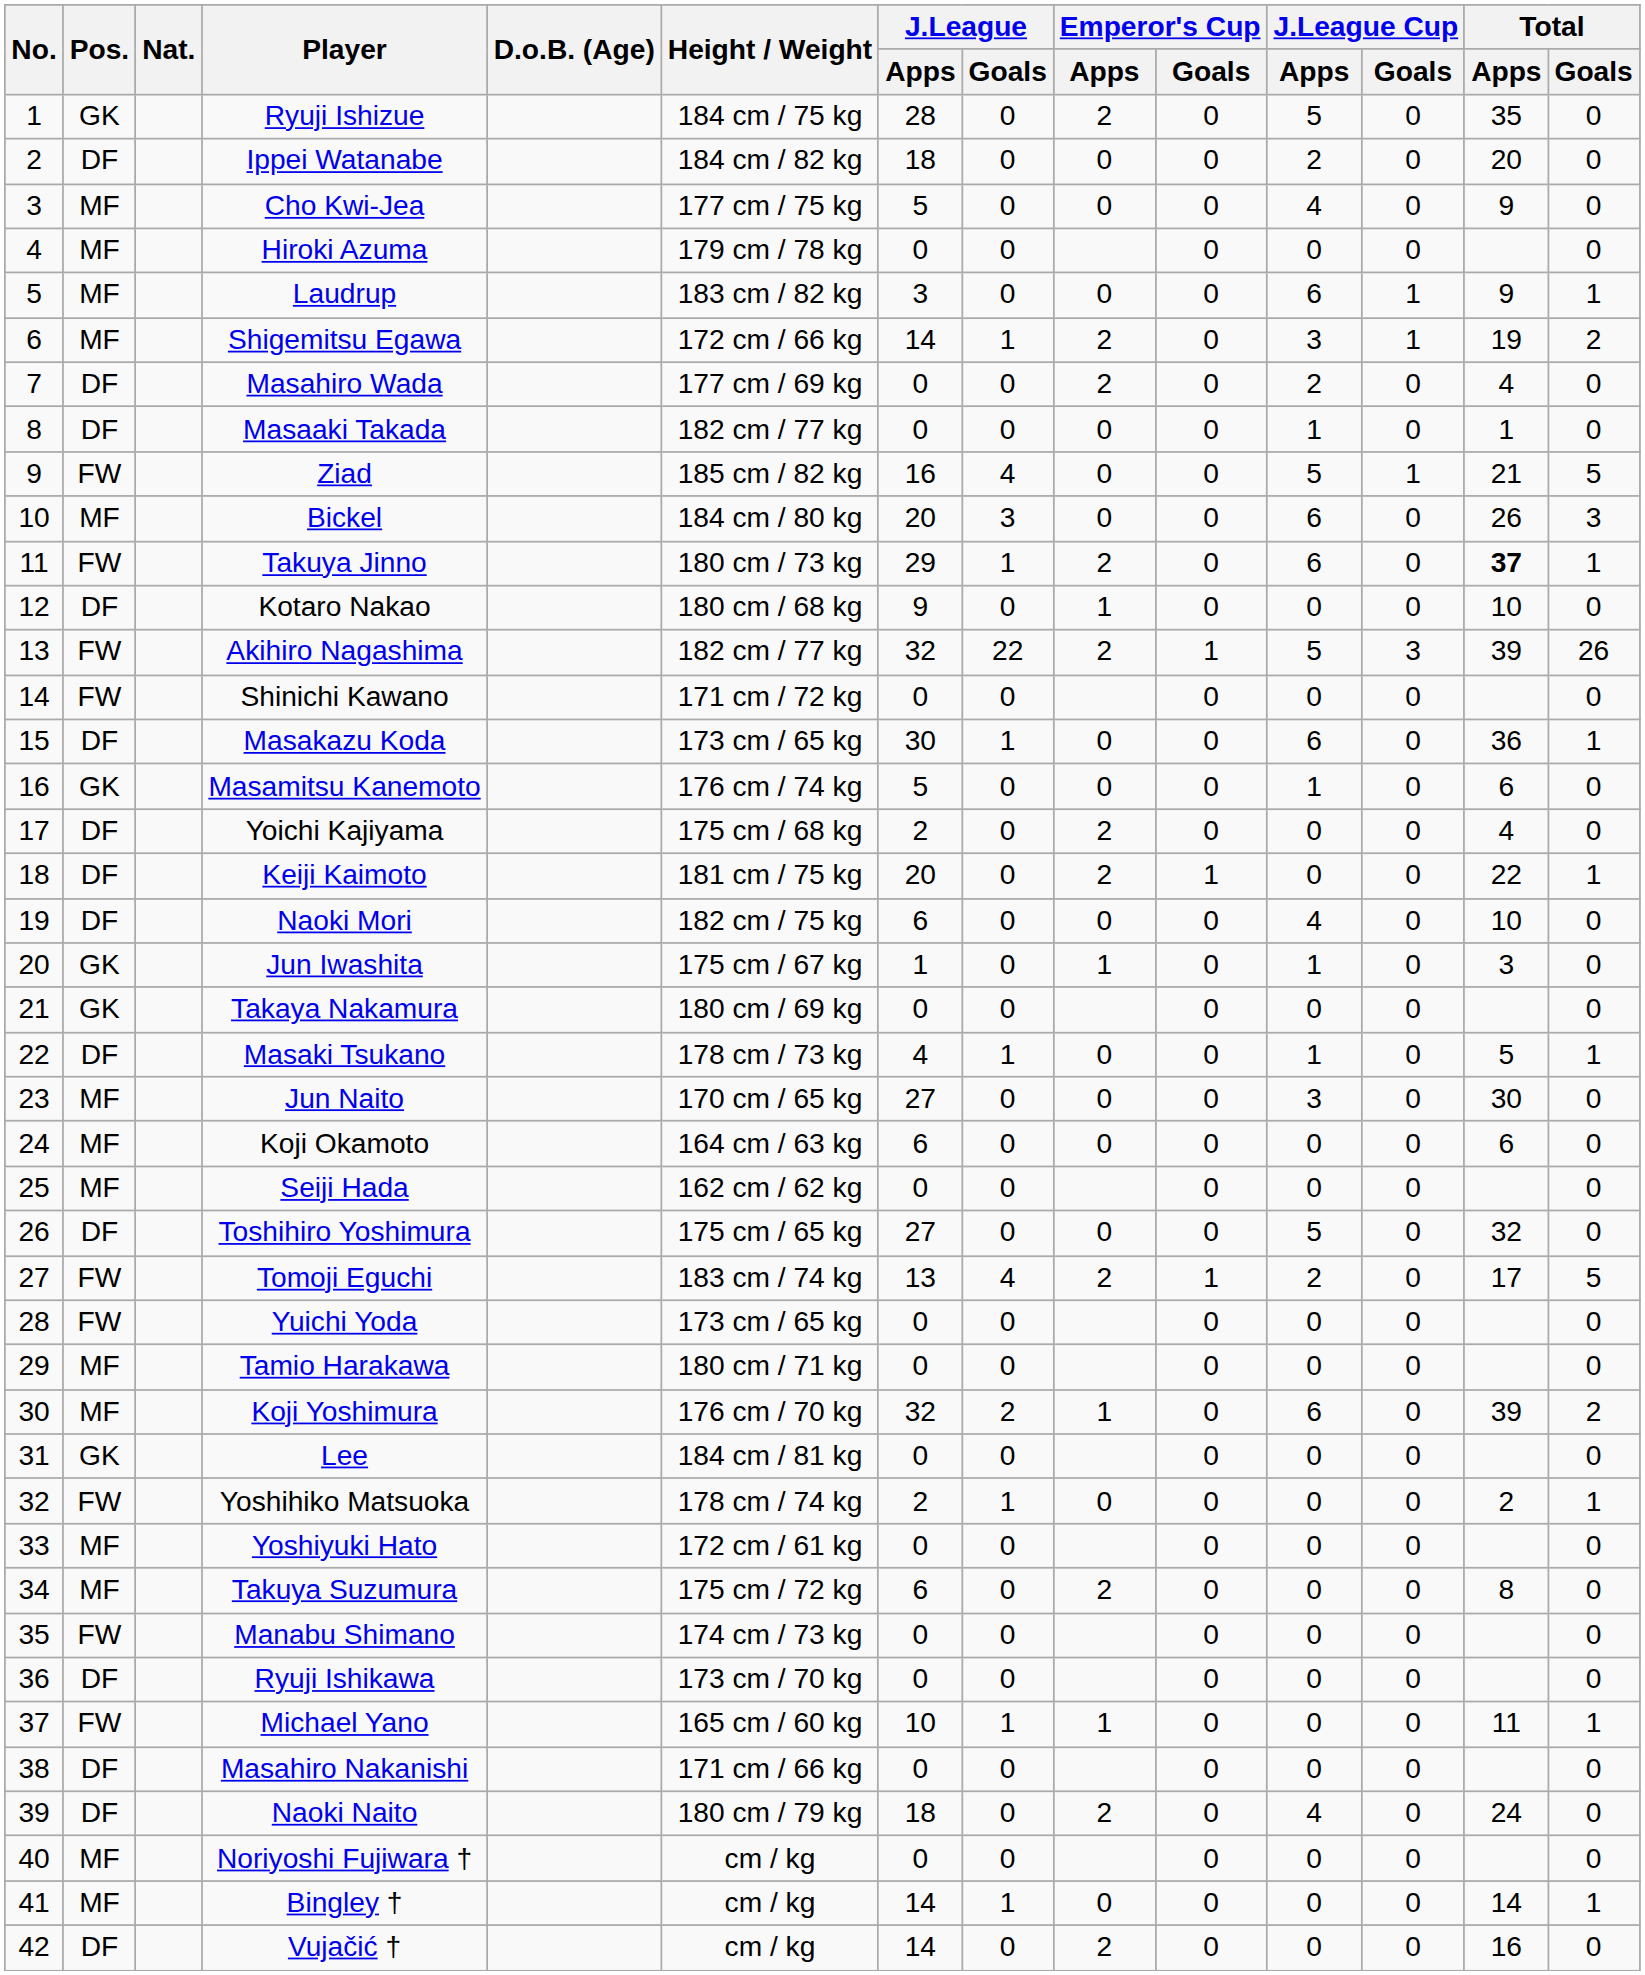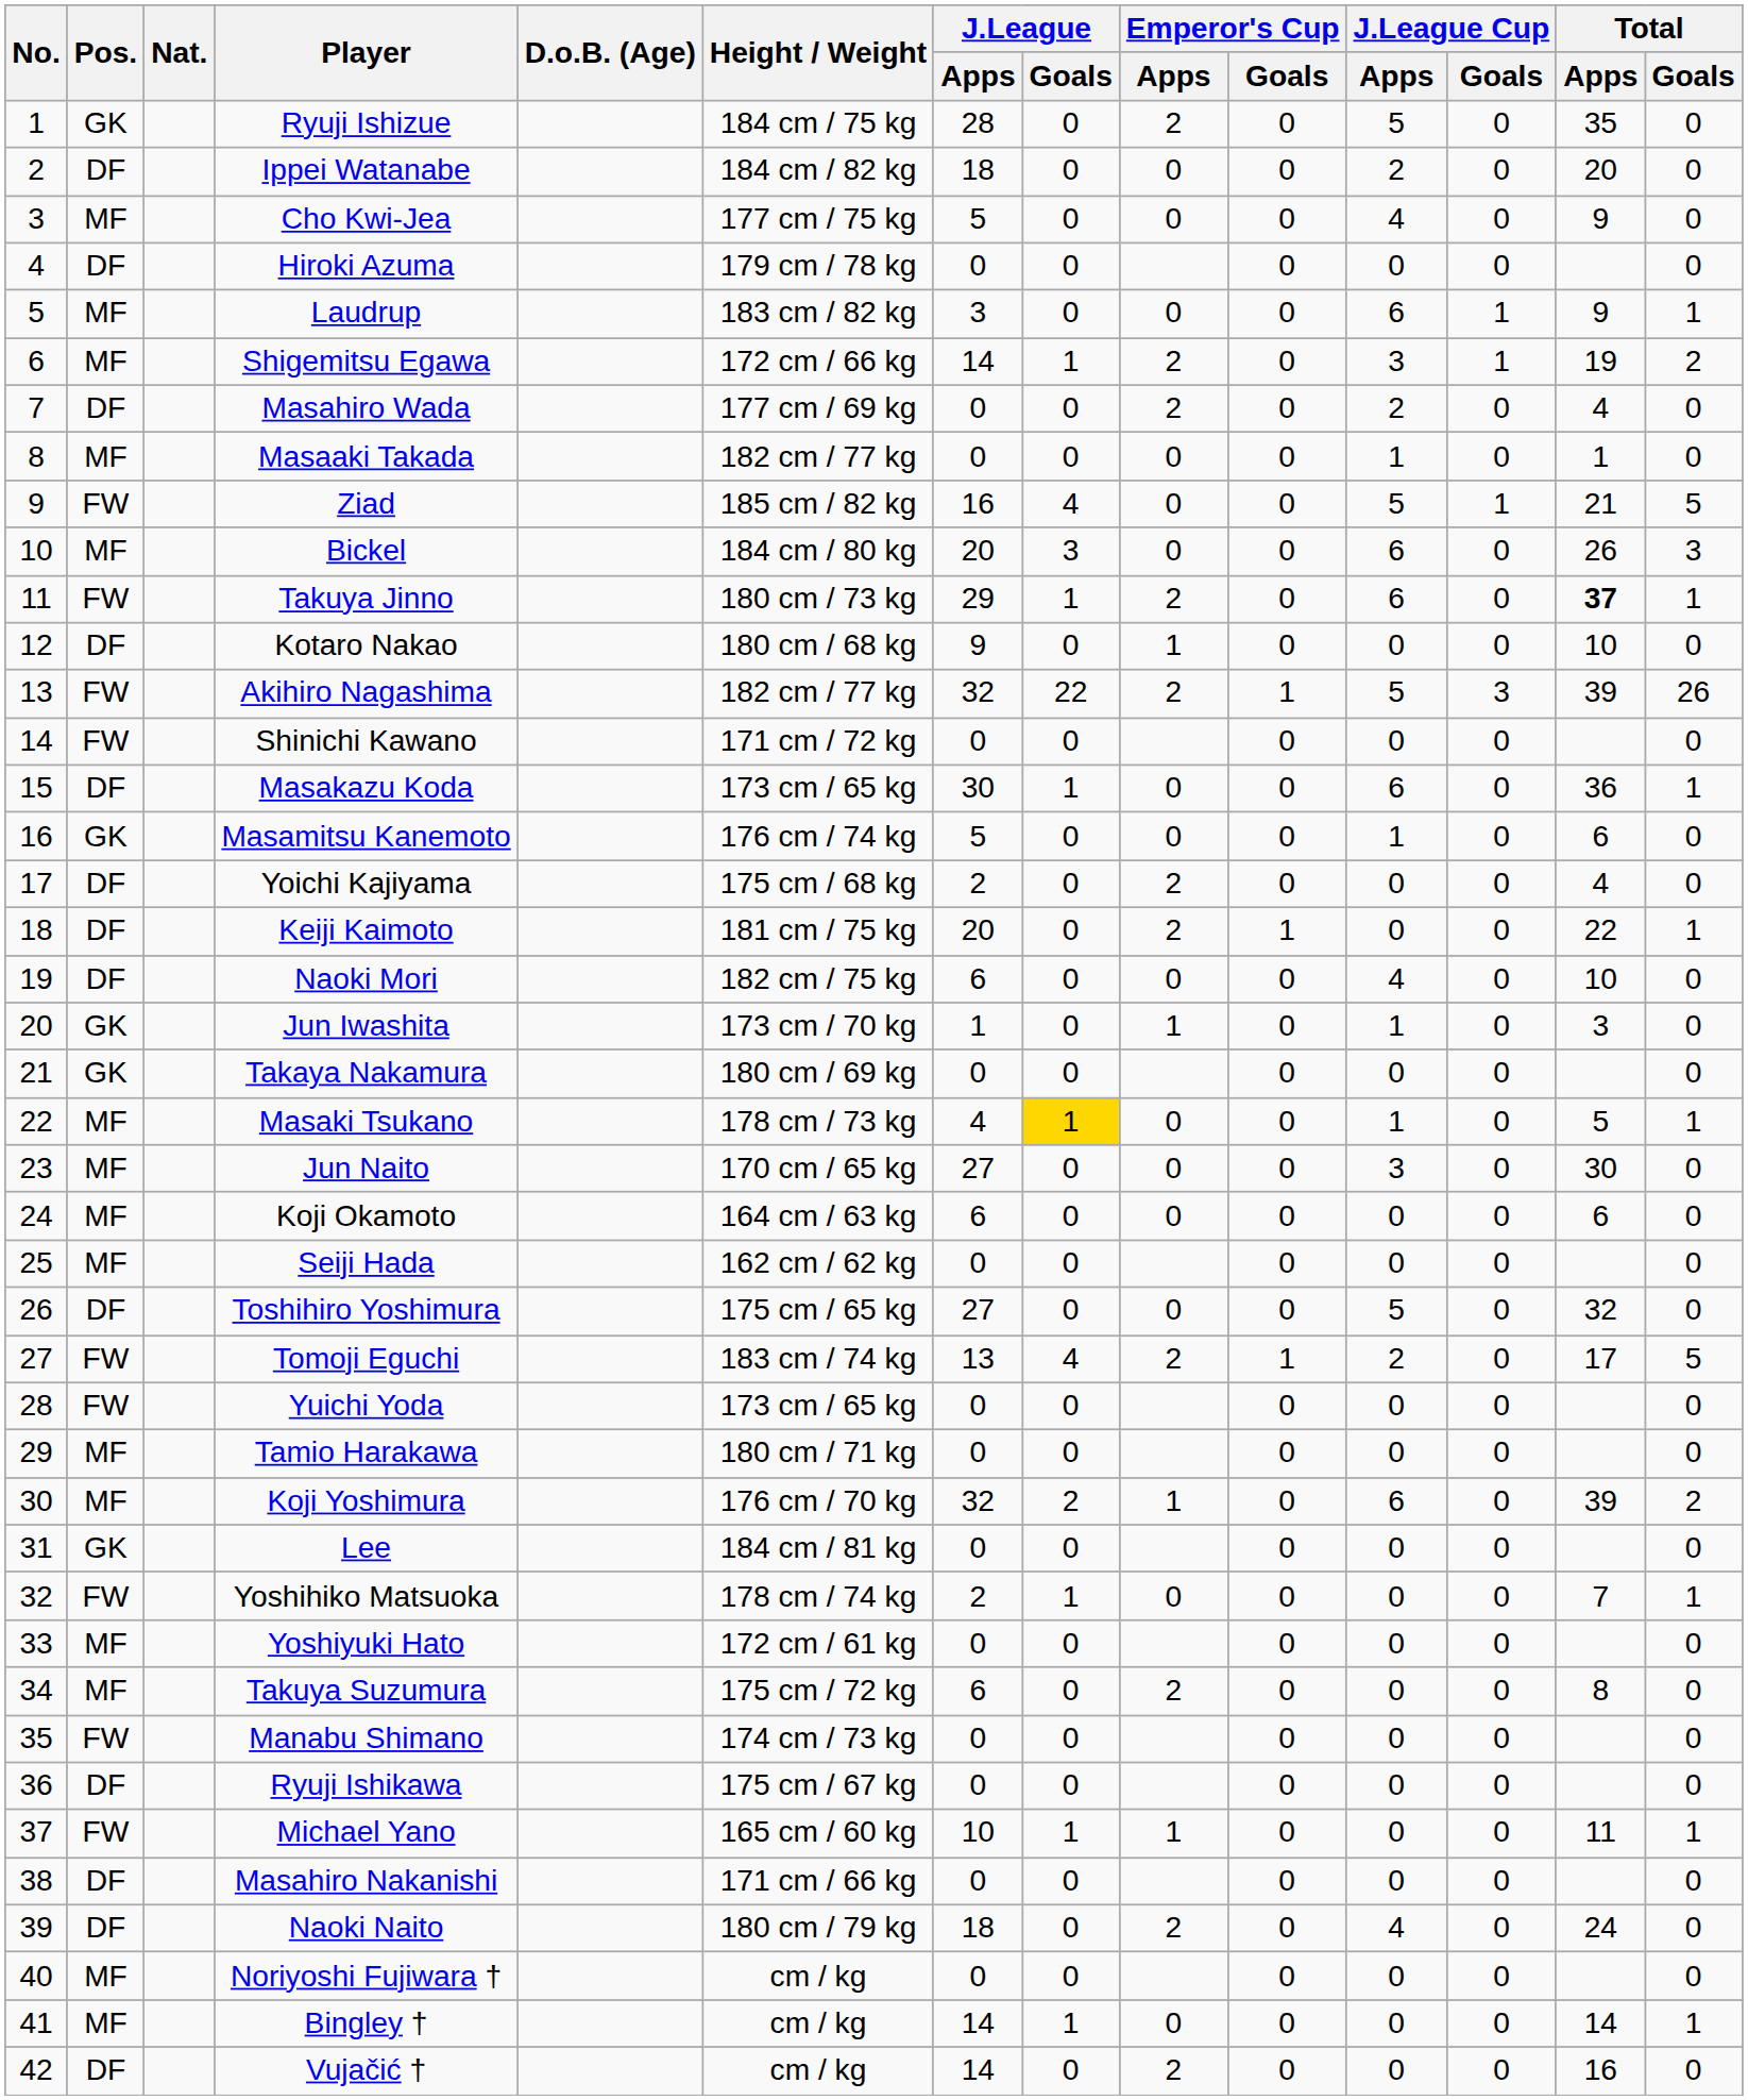Hiroki Azuma | Pos.: MF -> DF
Masaaki Takada | Pos.: DF -> MF
Jun Iwashita | Height / Weight: 175 cm / 67 kg -> 173 cm / 70 kg
Masaki Tsukano | Pos.: DF -> MF
Masaki Tsukano | J.League / Goals: no background -> gold background
Yoshihiko Matsuoka | Total / Apps: 2 -> 7
Ryuji Ishikawa | Height / Weight: 173 cm / 70 kg -> 175 cm / 67 kg
